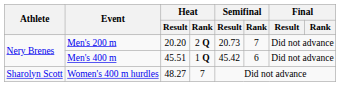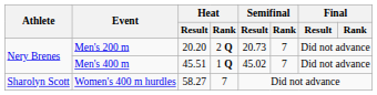Men's 400 m | Semifinal / Result: 45.42 -> 45.02
Men's 400 m | Semifinal / Rank: 6 -> 7
Women's 400 m hurdles | Heat / Result: 48.27 -> 58.27
